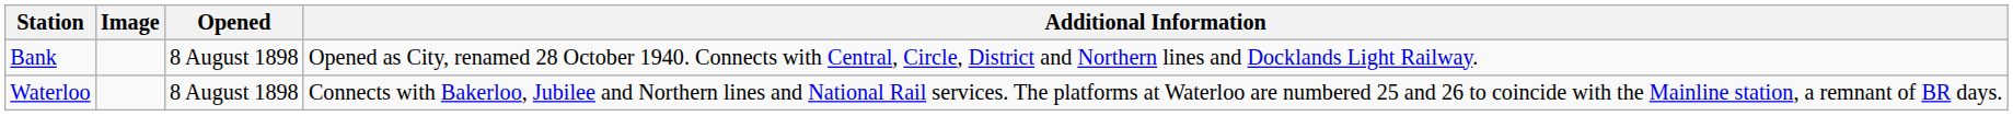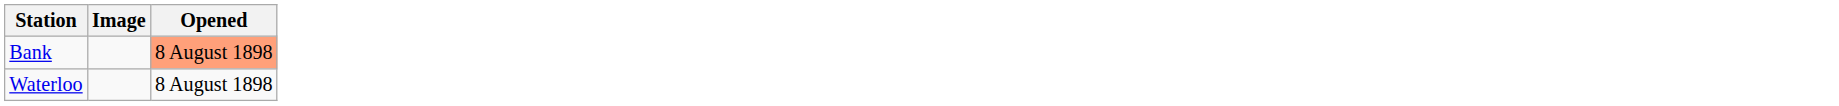- column: Additional Information | Opened as City, renamed 28 October 1940. Connects with Central, Circle, District and Northern lines and Docklands Light Railway. | Connects with Bakerloo, Jubilee and Northern lines and National Rail services. The platforms at Waterloo are numbered 25 and 26 to coincide with the Mainline station, a remnant of BR days.
Bank | Opened: no background -> lightsalmon background
